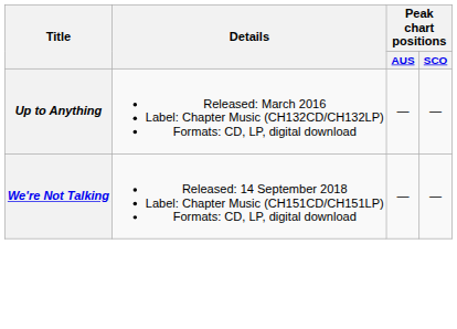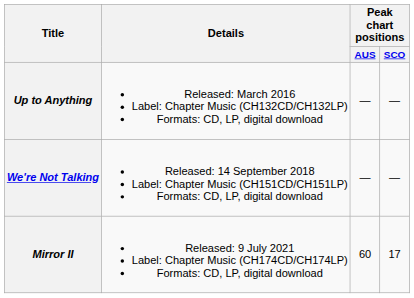+ row: Mirror II | Released: 9 July 2021 Label: Chapter Music (CH174CD/CH174LP) Formats: CD, LP, digital download | 60 | 17
